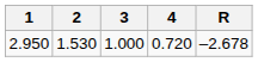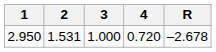2.950 | 2: 1.530 -> 1.531
